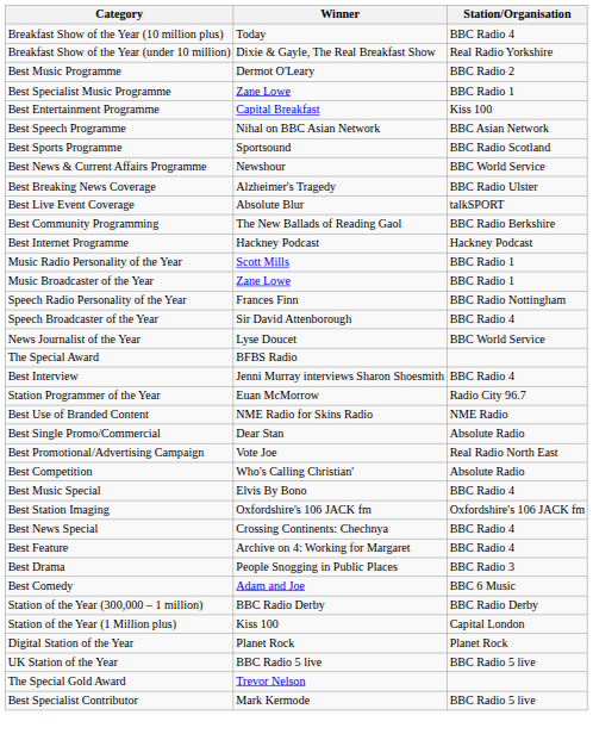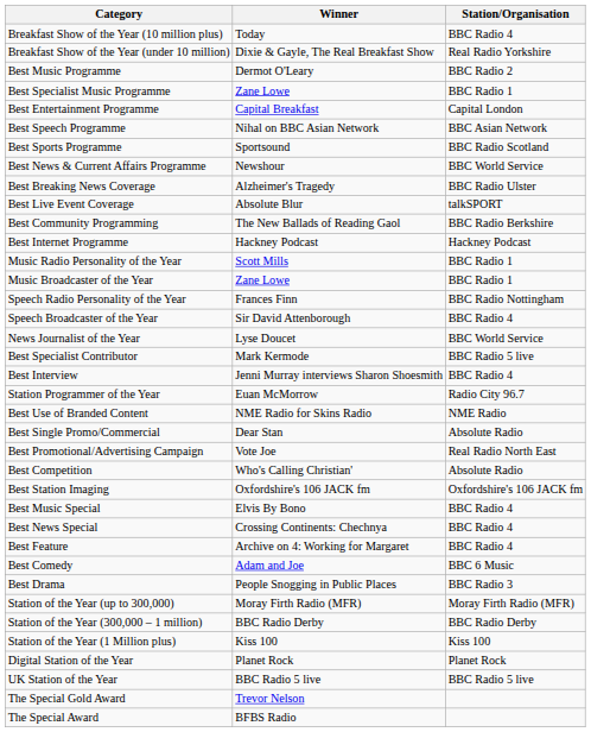Best Entertainment Programme | Station/Organisation: Kiss 100 -> Capital London
rows swapped: Best Specialist Contributor <-> The Special Award
rows swapped: Best Station Imaging <-> Best Music Special
rows swapped: Best Comedy <-> Best Drama
+ row: Station of the Year (up to 300,000) | Moray Firth Radio (MFR) | Moray Firth Radio (MFR)
Station of the Year (1 Million plus) | Station/Organisation: Capital London -> Kiss 100
